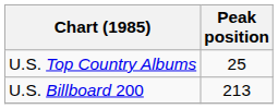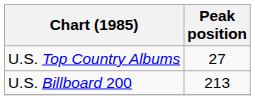U.S. Top Country Albums | Peak position: 25 -> 27
